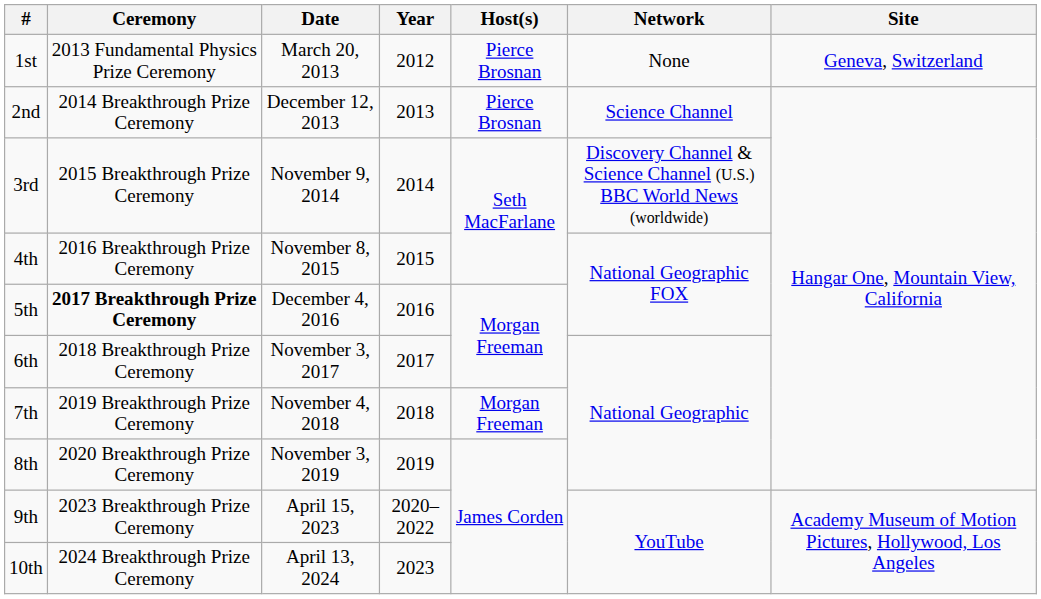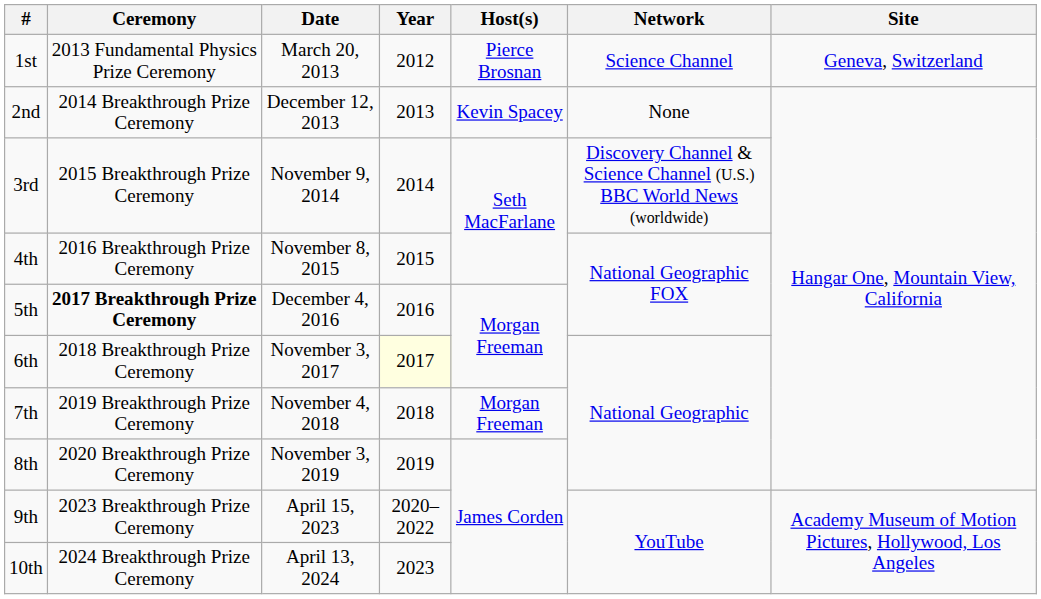1st | Network: None -> Science Channel
2nd | Host(s): Pierce Brosnan -> Kevin Spacey
2nd | Network: Science Channel -> None
6th | Year: no background -> lightyellow background
